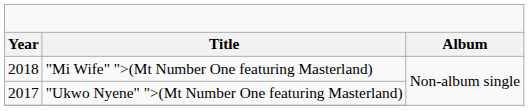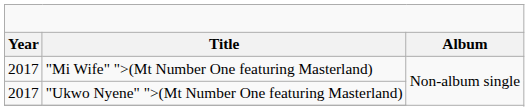"Mi Wife" ">(Mt Number One featuring Masterland) | column 1: 2018 -> 2017
